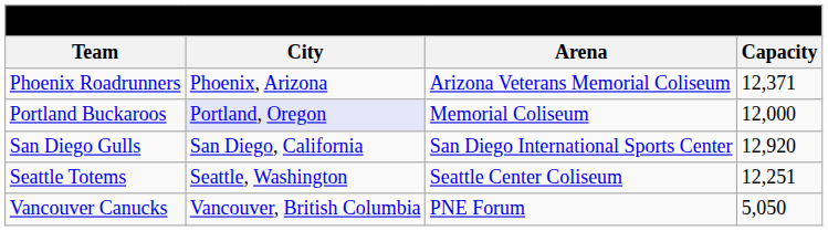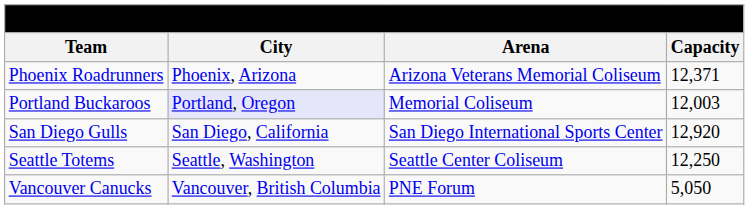Portland Buckaroos | Capacity: 12,000 -> 12,003
Seattle Totems | Capacity: 12,251 -> 12,250
